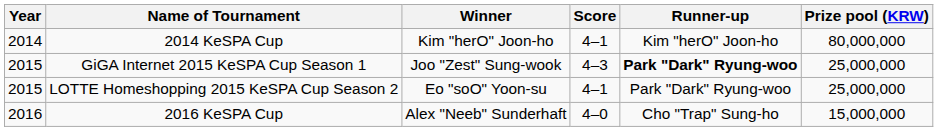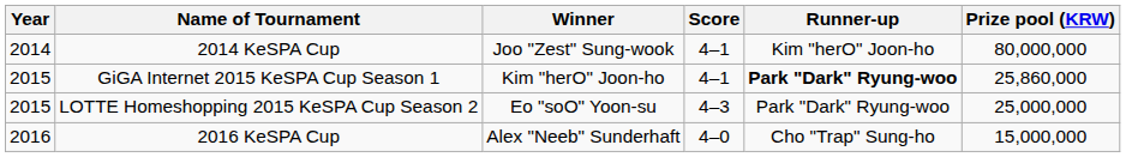2014 KeSPA Cup | Winner: Kim "herO" Joon-ho -> Joo "Zest" Sung-wook
GiGA Internet 2015 KeSPA Cup Season 1 | Winner: Joo "Zest" Sung-wook -> Kim "herO" Joon-ho
GiGA Internet 2015 KeSPA Cup Season 1 | Score: 4–3 -> 4–1
GiGA Internet 2015 KeSPA Cup Season 1 | Prize pool (KRW): 25,000,000 -> 25,860,000
LOTTE Homeshopping 2015 KeSPA Cup Season 2 | Score: 4–1 -> 4–3
